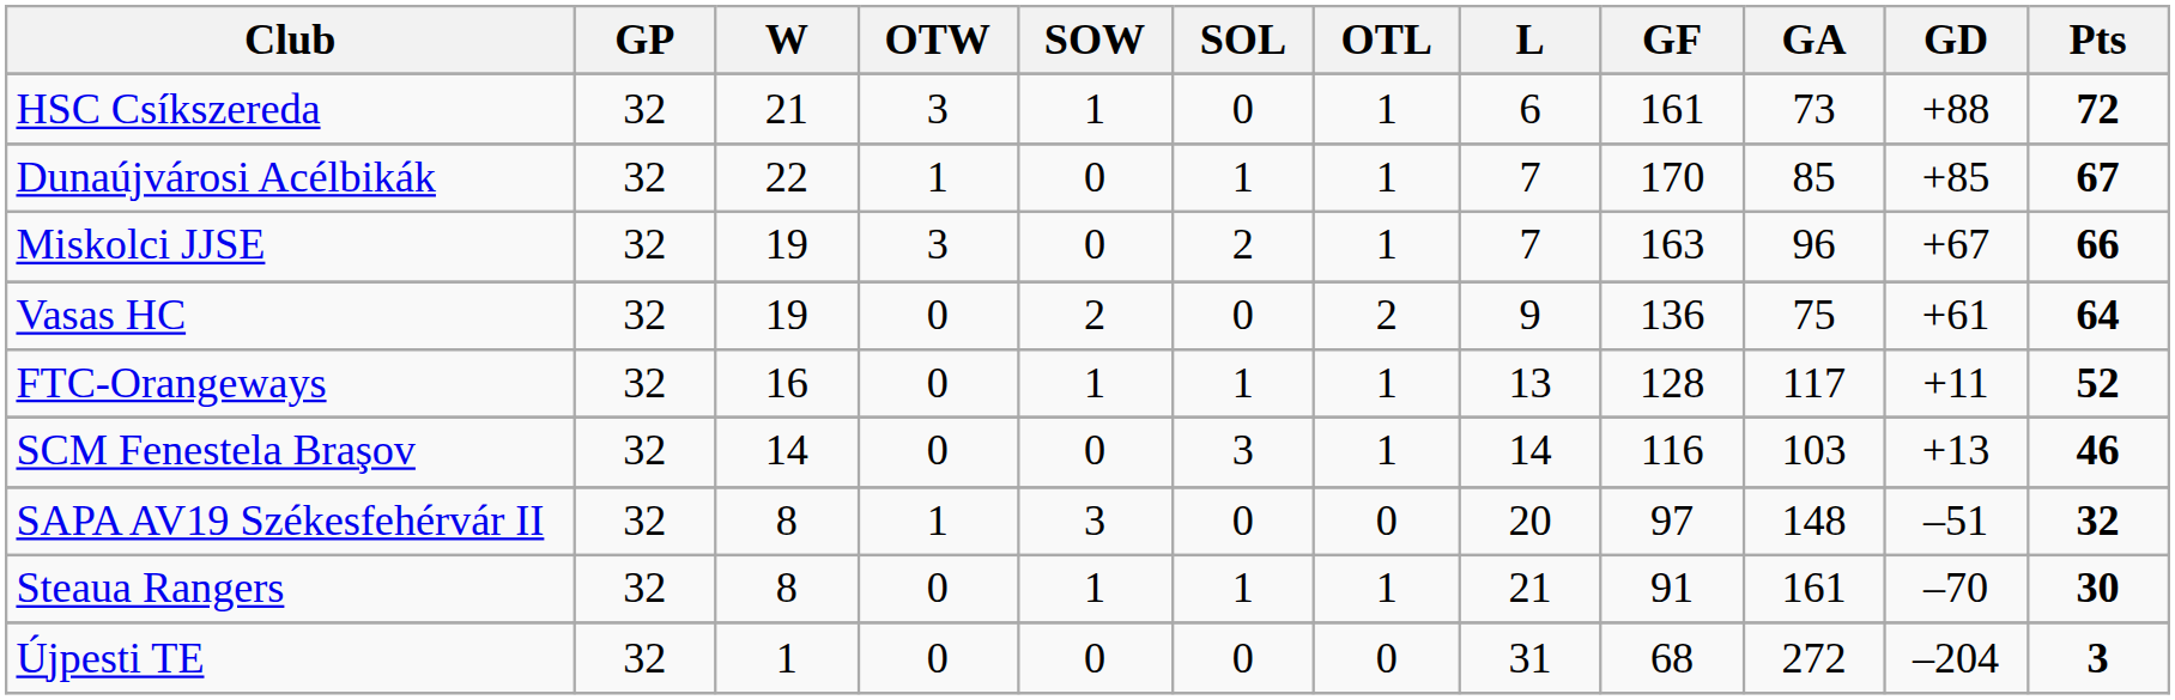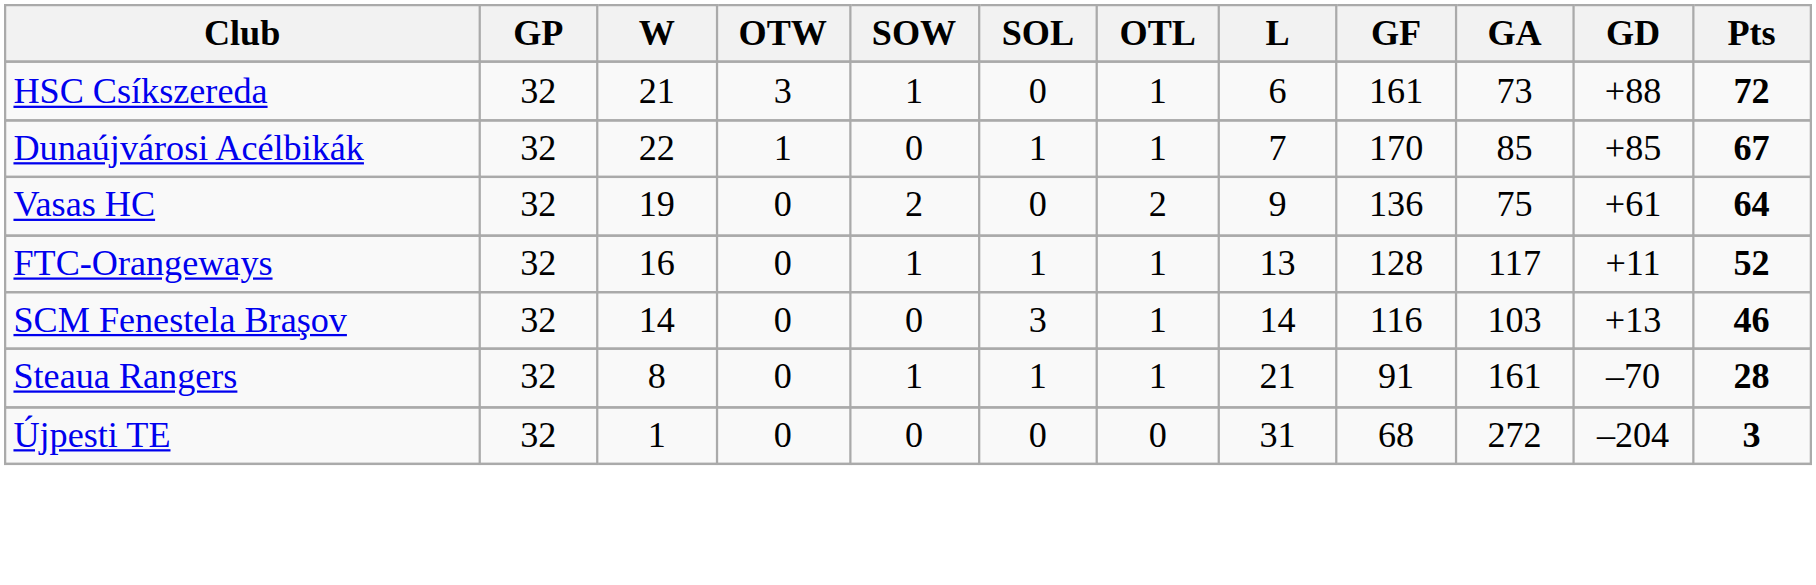- row: Miskolci JJSE | 32 | 19 | 3 | 0 | 2 | 1 | 7 | 163 | 96 | +67 | 66
- row: SAPA AV19 Székesfehérvár II | 32 | 8 | 1 | 3 | 0 | 0 | 20 | 97 | 148 | –51 | 32
Steaua Rangers | Pts: 30 -> 28
